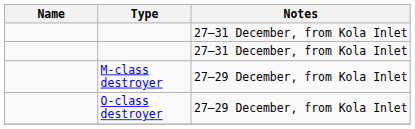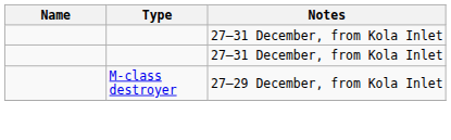- row: O-class destroyer | 27–29 December, from Kola Inlet
